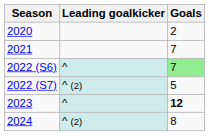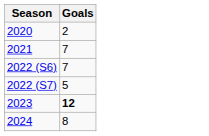- column: Leading goalkicker | ^ | ^ (2) | ^ | ^ (2)
2022 (S6) | Goals: lightgreen background -> no background
